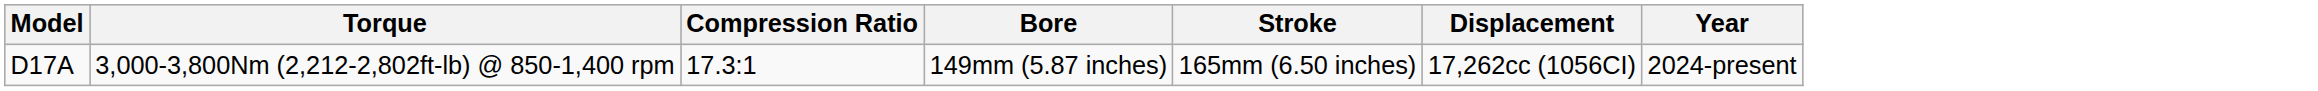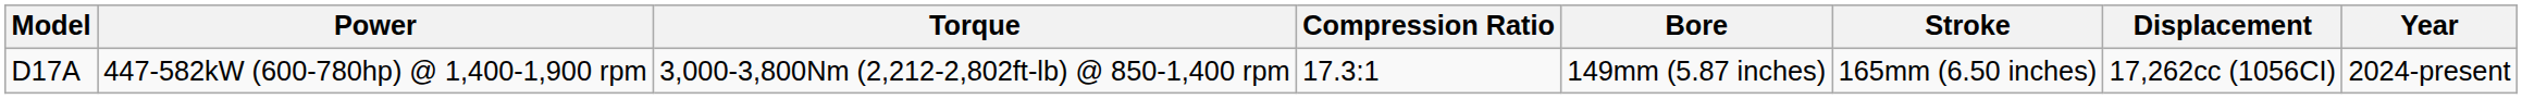+ column: Power | 447-582kW (600-780hp) @ 1,400-1,900 rpm
